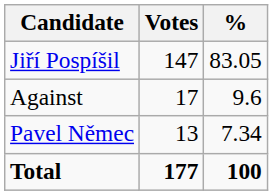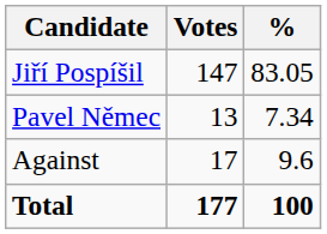rows swapped: Pavel Němec <-> Against
